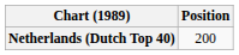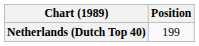Netherlands (Dutch Top 40) | Position: 200 -> 199
